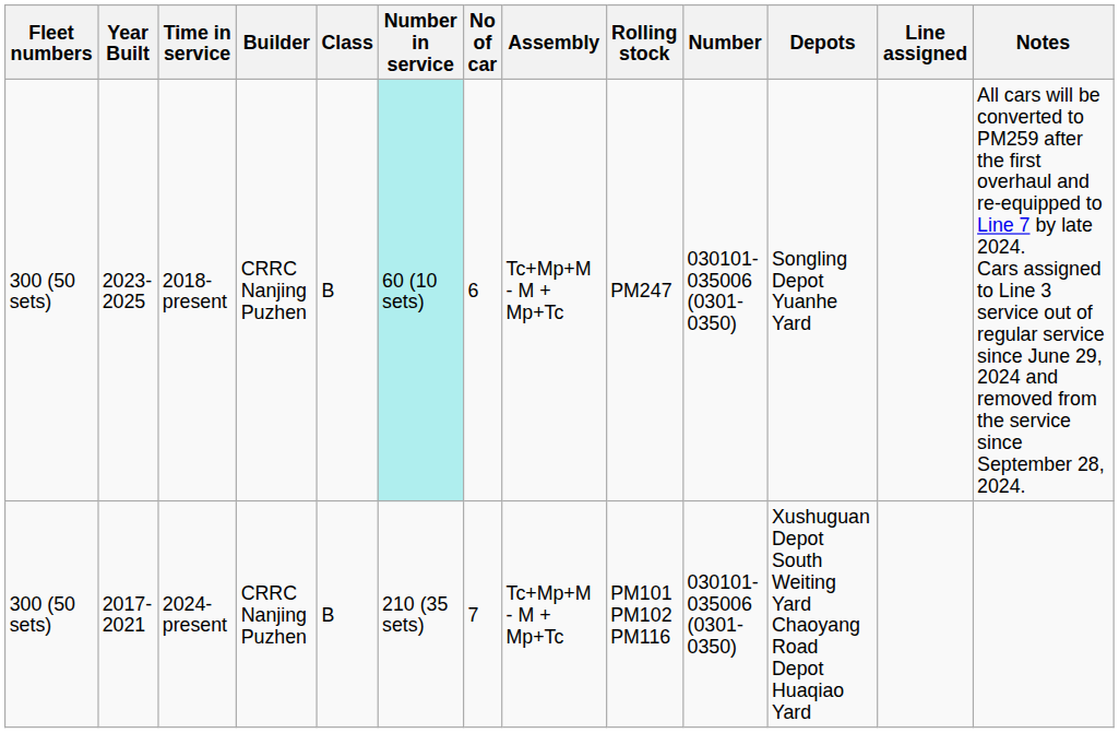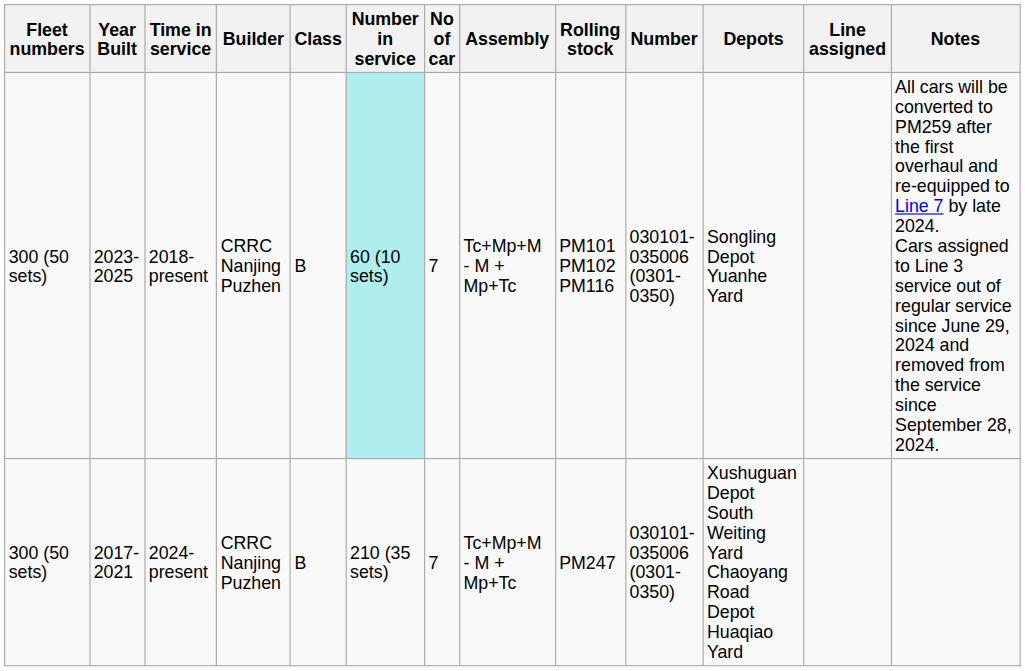2018-present | No of car: 6 -> 7
2018-present | Rolling stock: PM247 -> PM101 PM102 PM116
2024-present | Rolling stock: PM101 PM102 PM116 -> PM247
